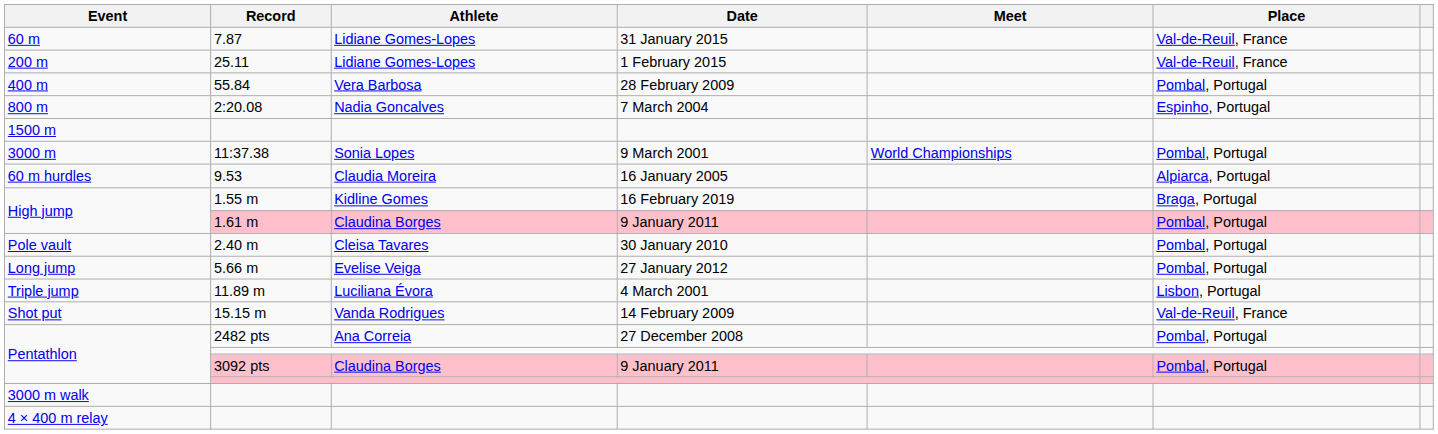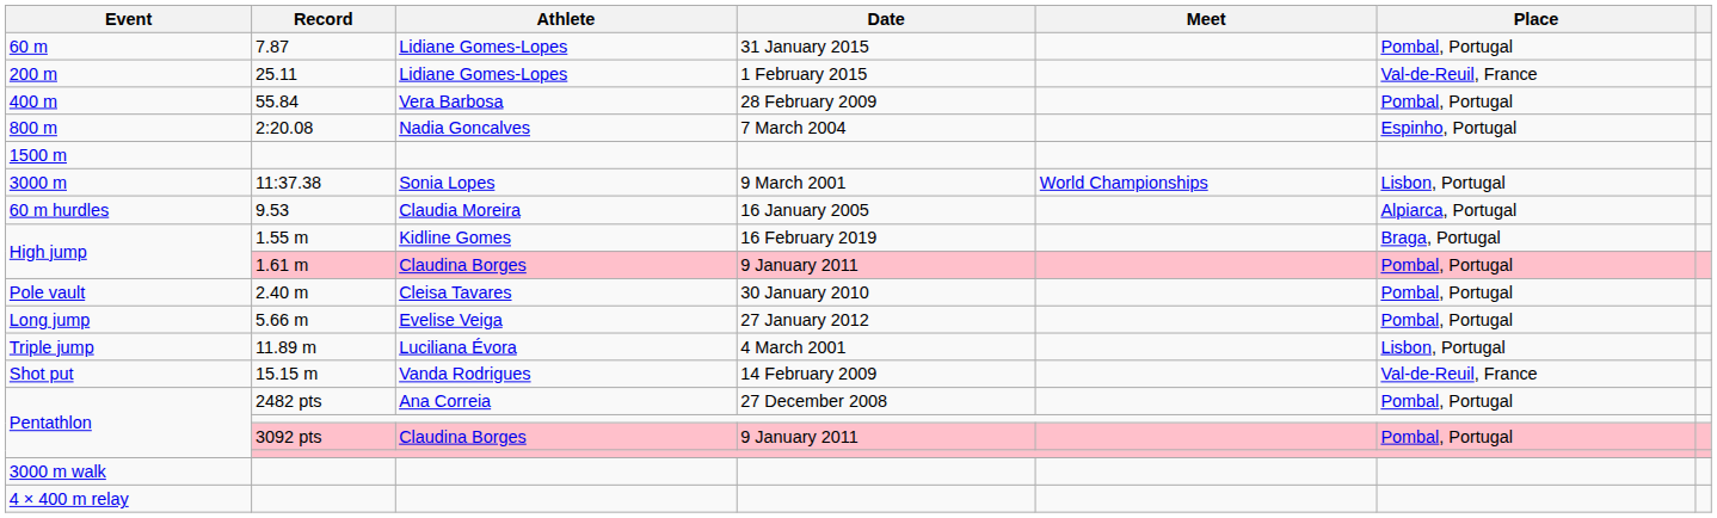60 m | Place: Val-de-Reuil, France -> Pombal, Portugal
3000 m | Place: Pombal, Portugal -> Lisbon, Portugal
